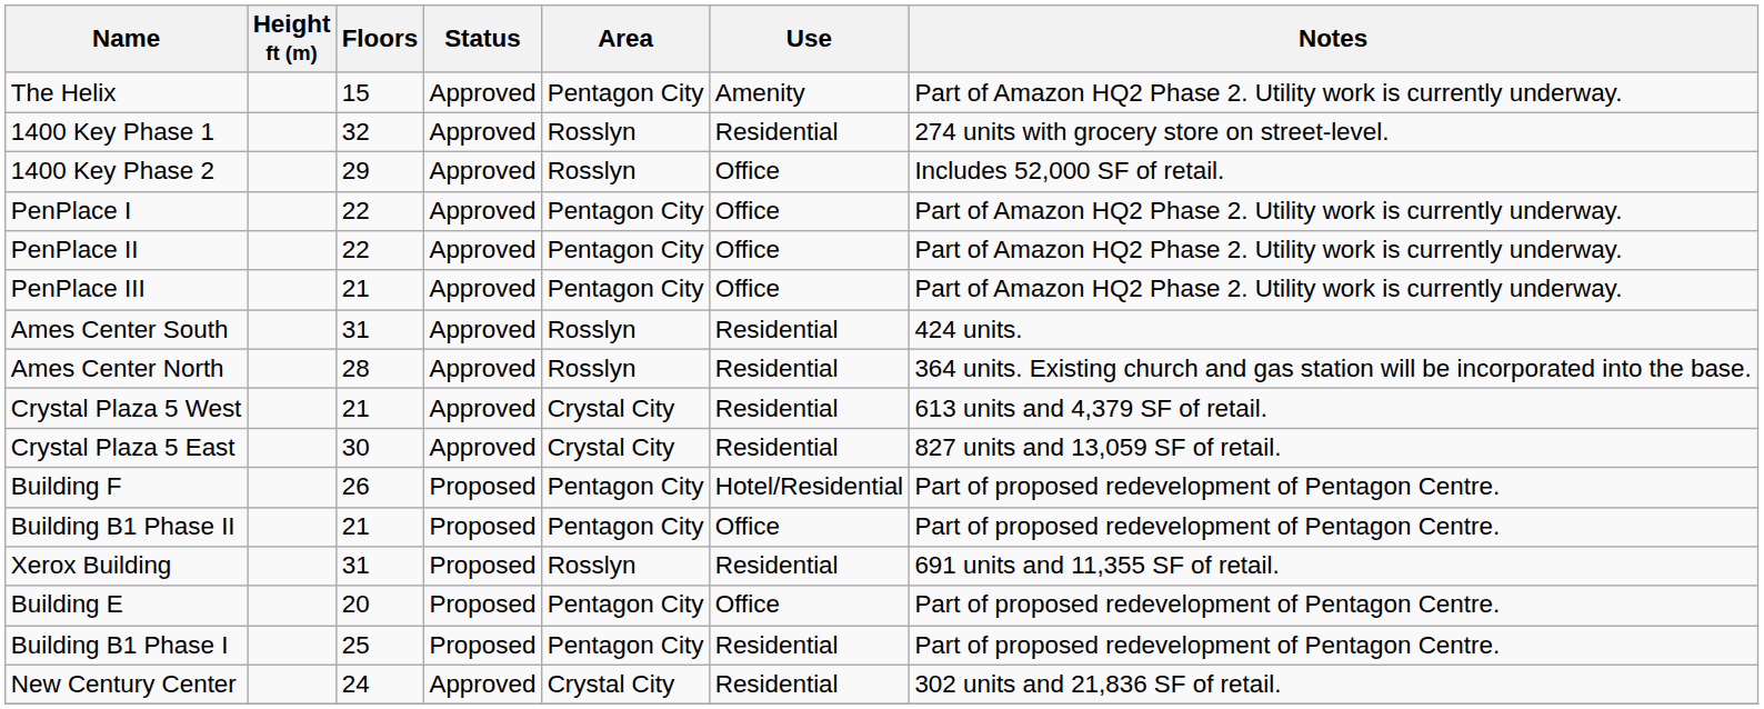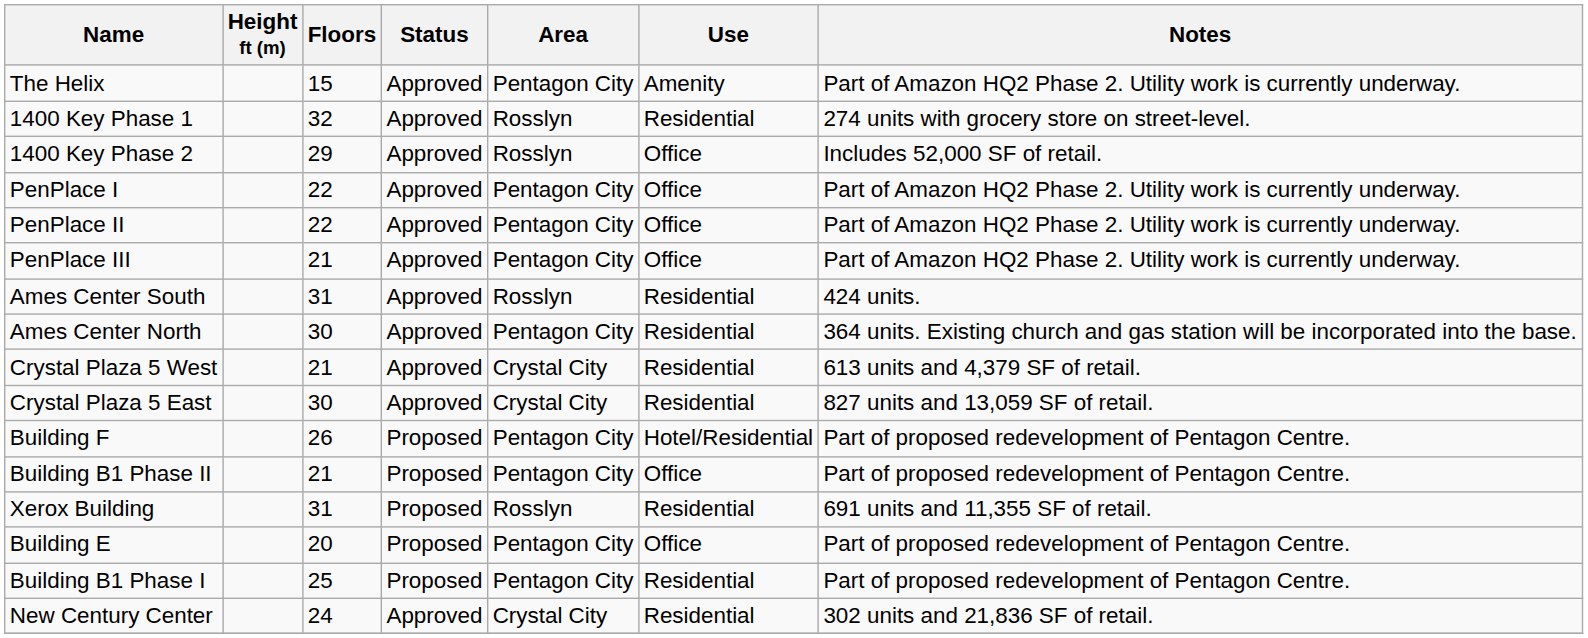Ames Center North | Floors: 28 -> 30
Ames Center North | Area: Rosslyn -> Pentagon City
